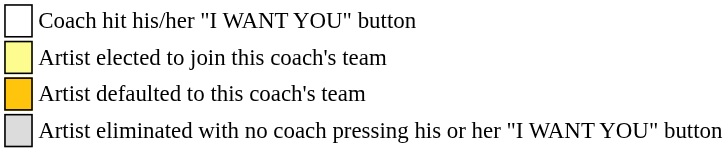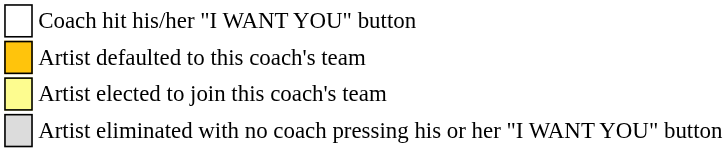rows swapped: Artist defaulted to this coach's team <-> Artist elected to join this coach's team
